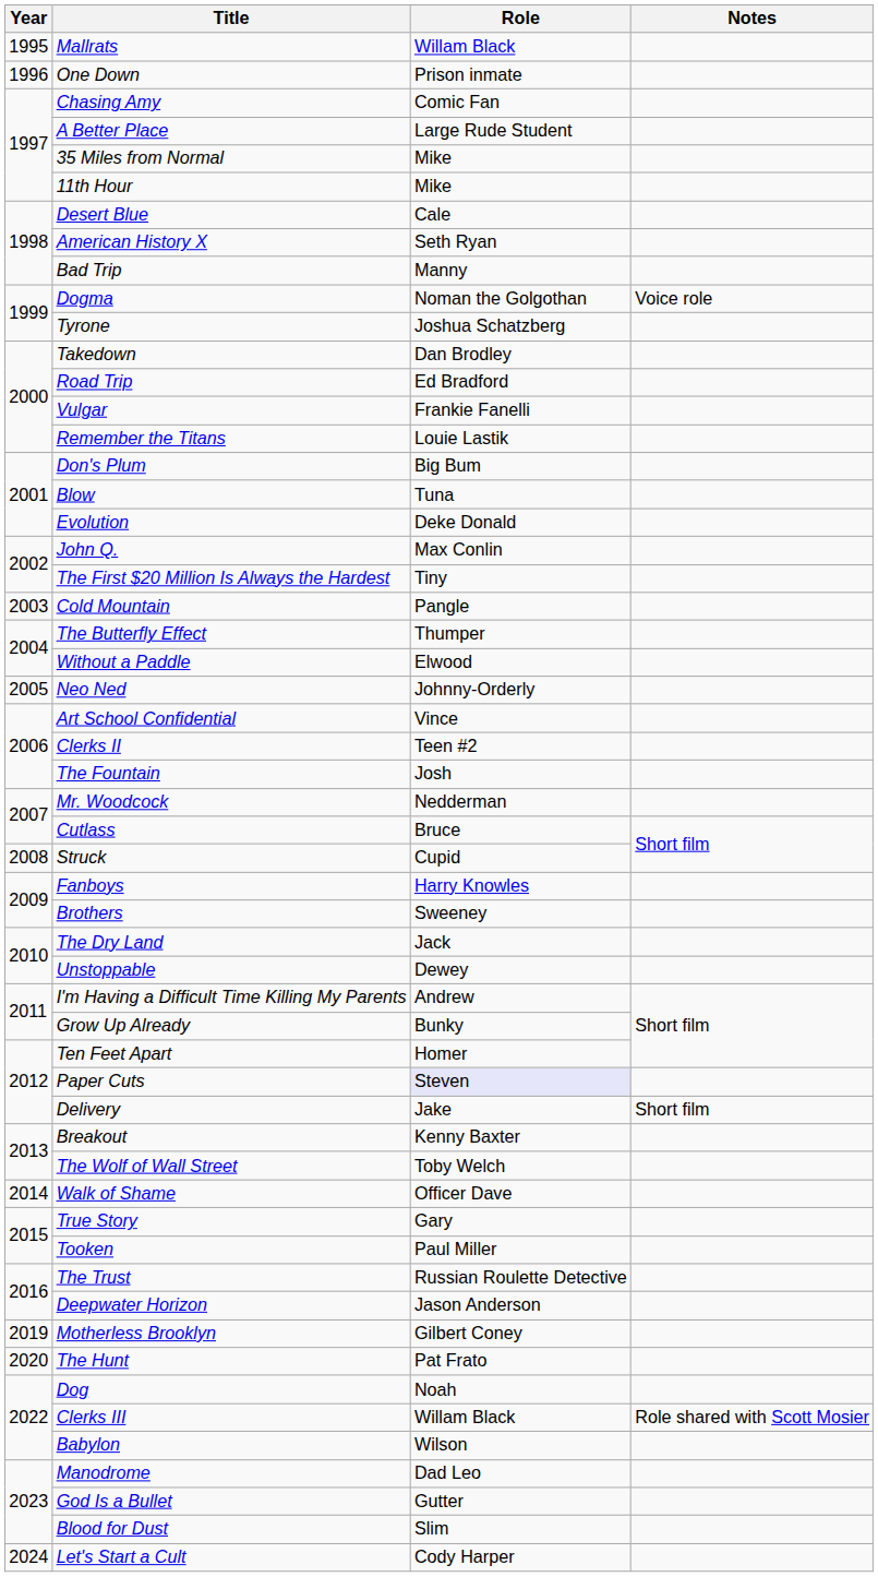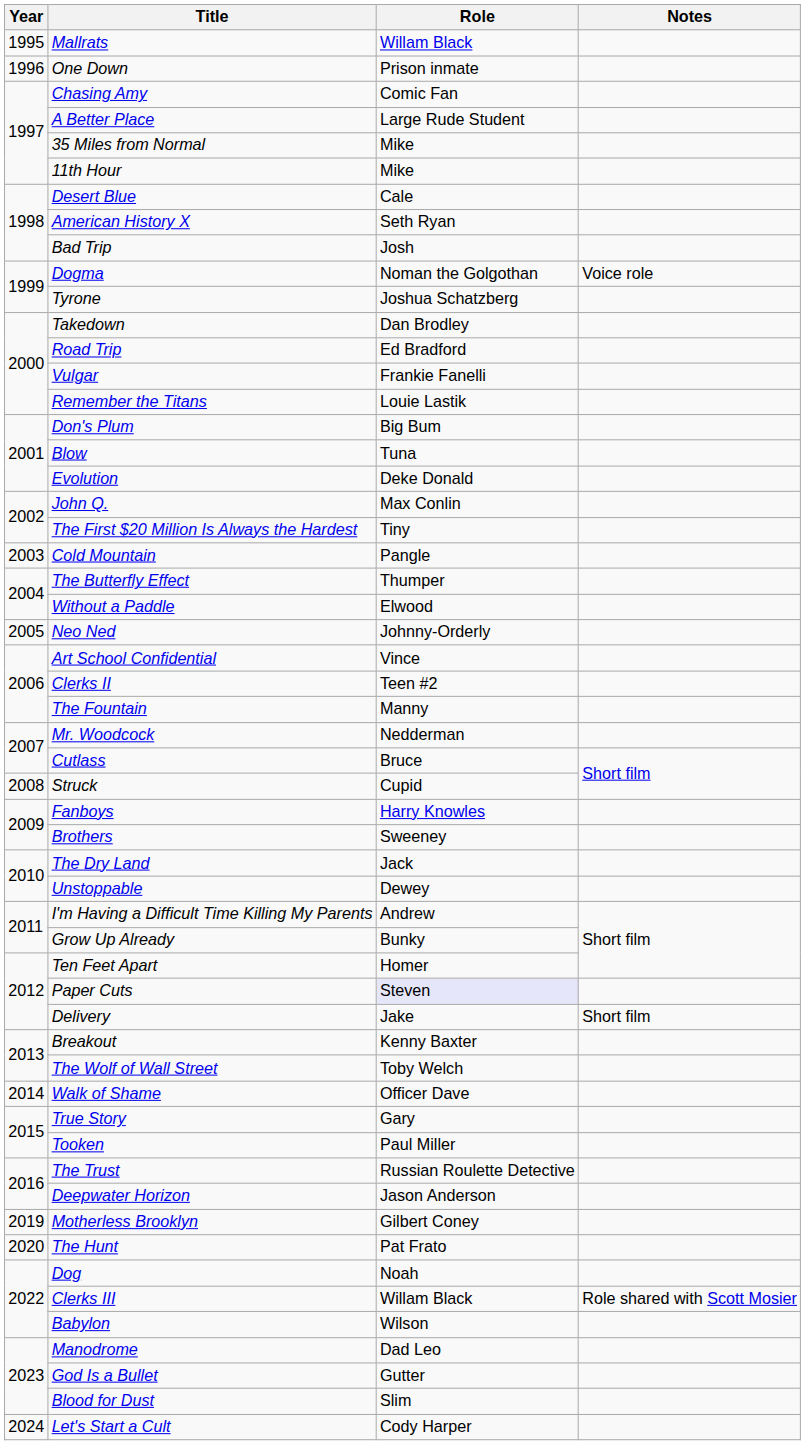Bad Trip | Role: Manny -> Josh
The Fountain | Role: Josh -> Manny
